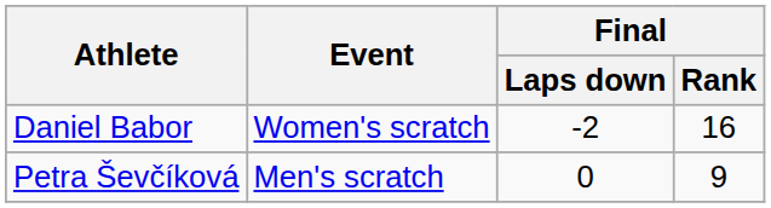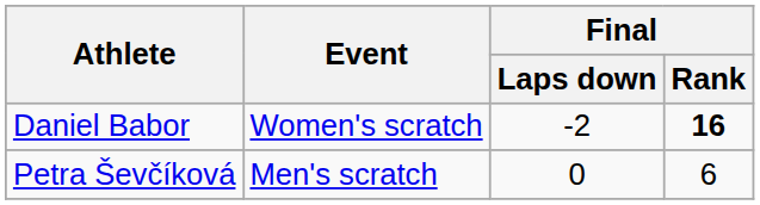Daniel Babor | Final / Rank: normal -> bold
Petra Ševčíková | Final / Rank: 9 -> 6
